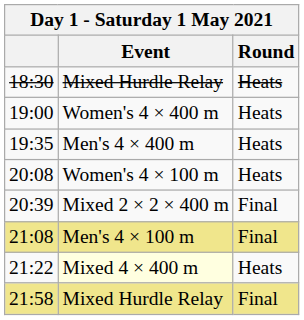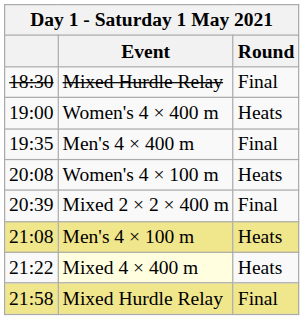18:30 | column 3: Heats -> Final
19:35 | column 3: Heats -> Final
21:08 | column 3: Final -> Heats
